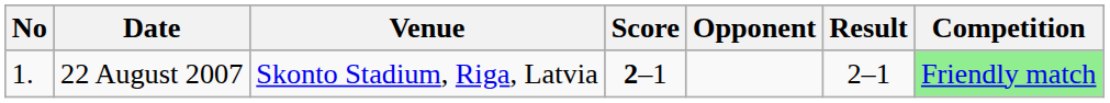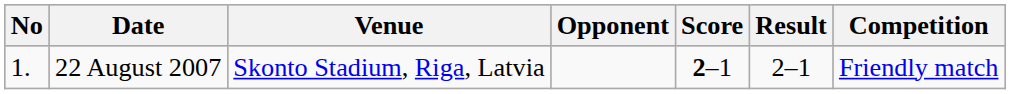columns swapped: Opponent <-> Score
22 August 2007 | Competition: lightgreen background -> no background
